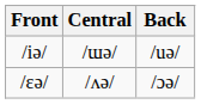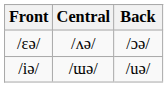rows swapped: /iə/ <-> /ɛə/
